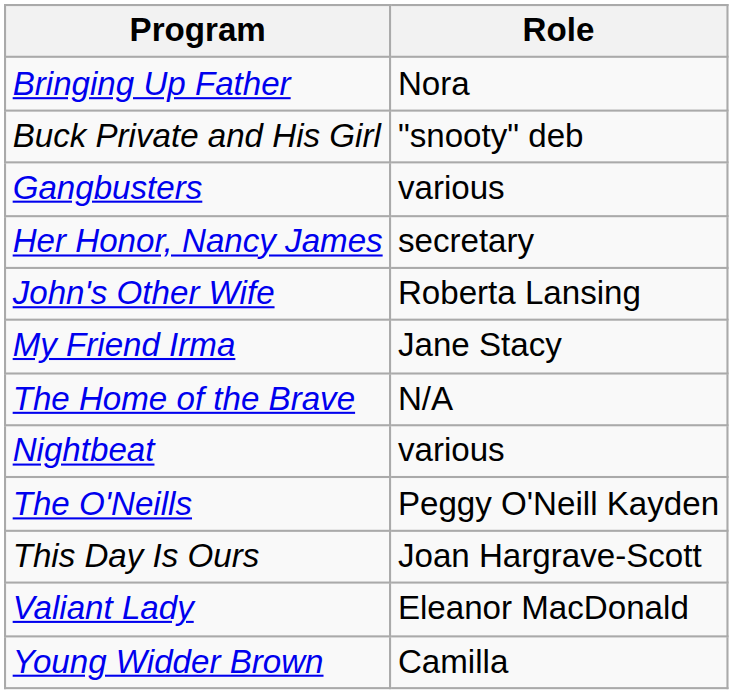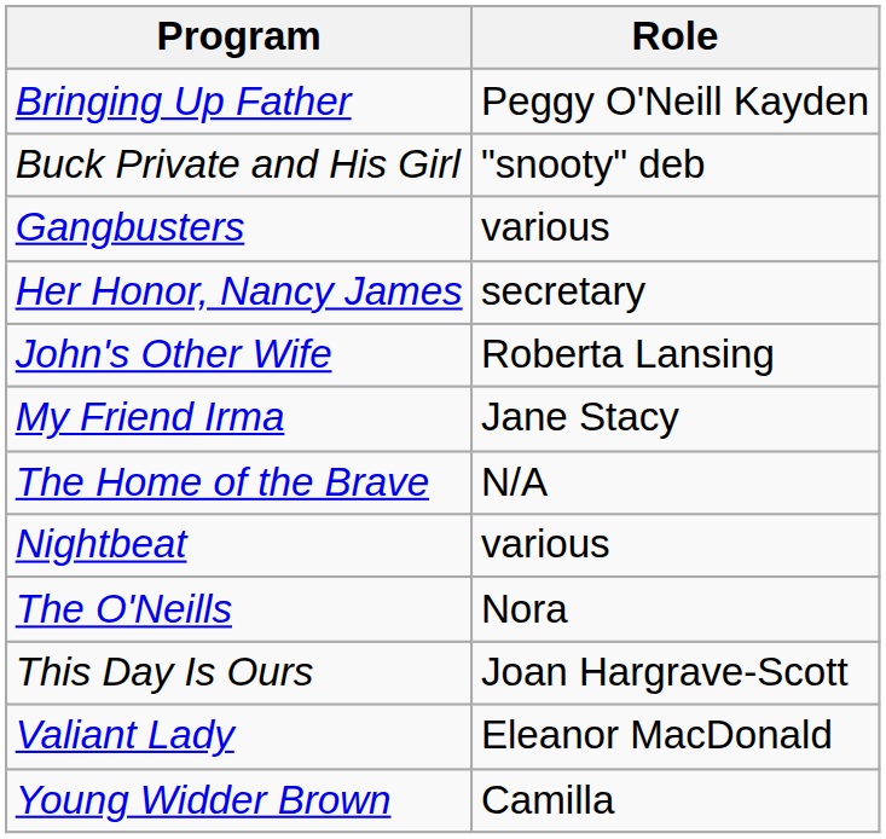Bringing Up Father | Role: Nora -> Peggy O'Neill Kayden
The O'Neills | Role: Peggy O'Neill Kayden -> Nora
